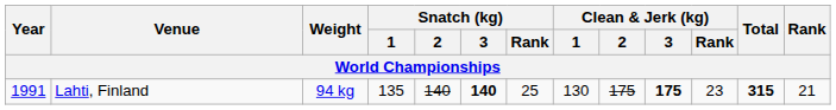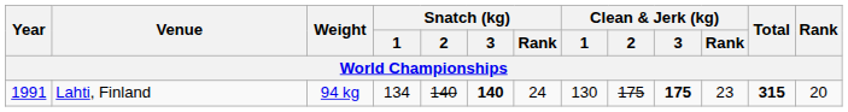Lahti, Finland | Snatch (kg) / 1: 135 -> 134
Lahti, Finland | Snatch (kg) / Rank: 25 -> 24
Lahti, Finland | Rank: 21 -> 20
